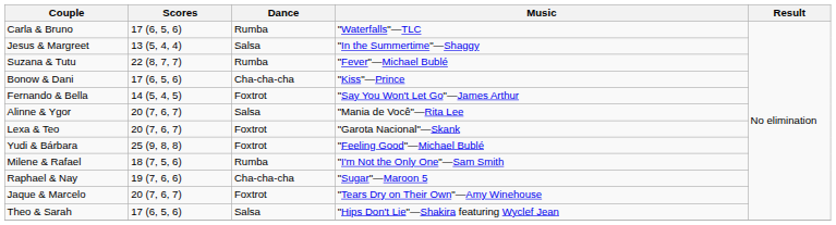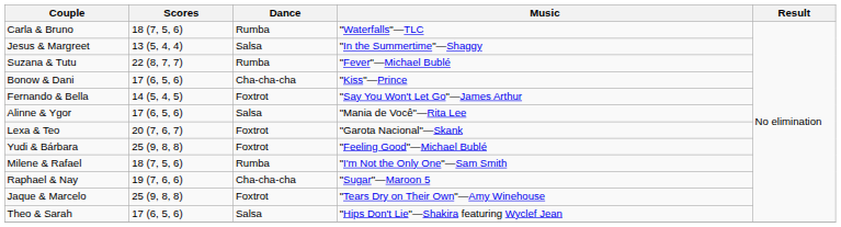Carla & Bruno | Scores: 17 (6, 5, 6) -> 18 (7, 5, 6)
Alinne & Ygor | Scores: 20 (7, 6, 7) -> 17 (6, 5, 6)
Jaque & Marcelo | Scores: 20 (7, 6, 7) -> 25 (9, 8, 8)
